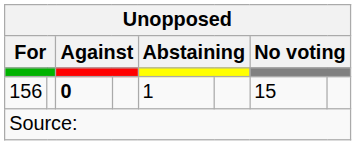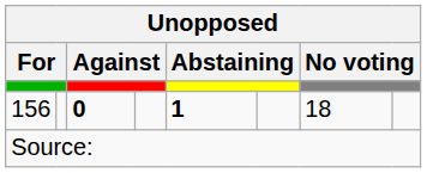156 | column 5: normal -> bold
156 | column 7: 15 -> 18
